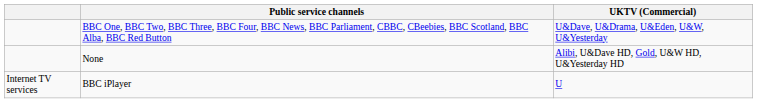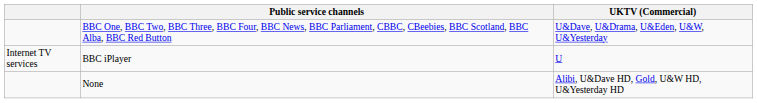rows swapped: None <-> BBC iPlayer
